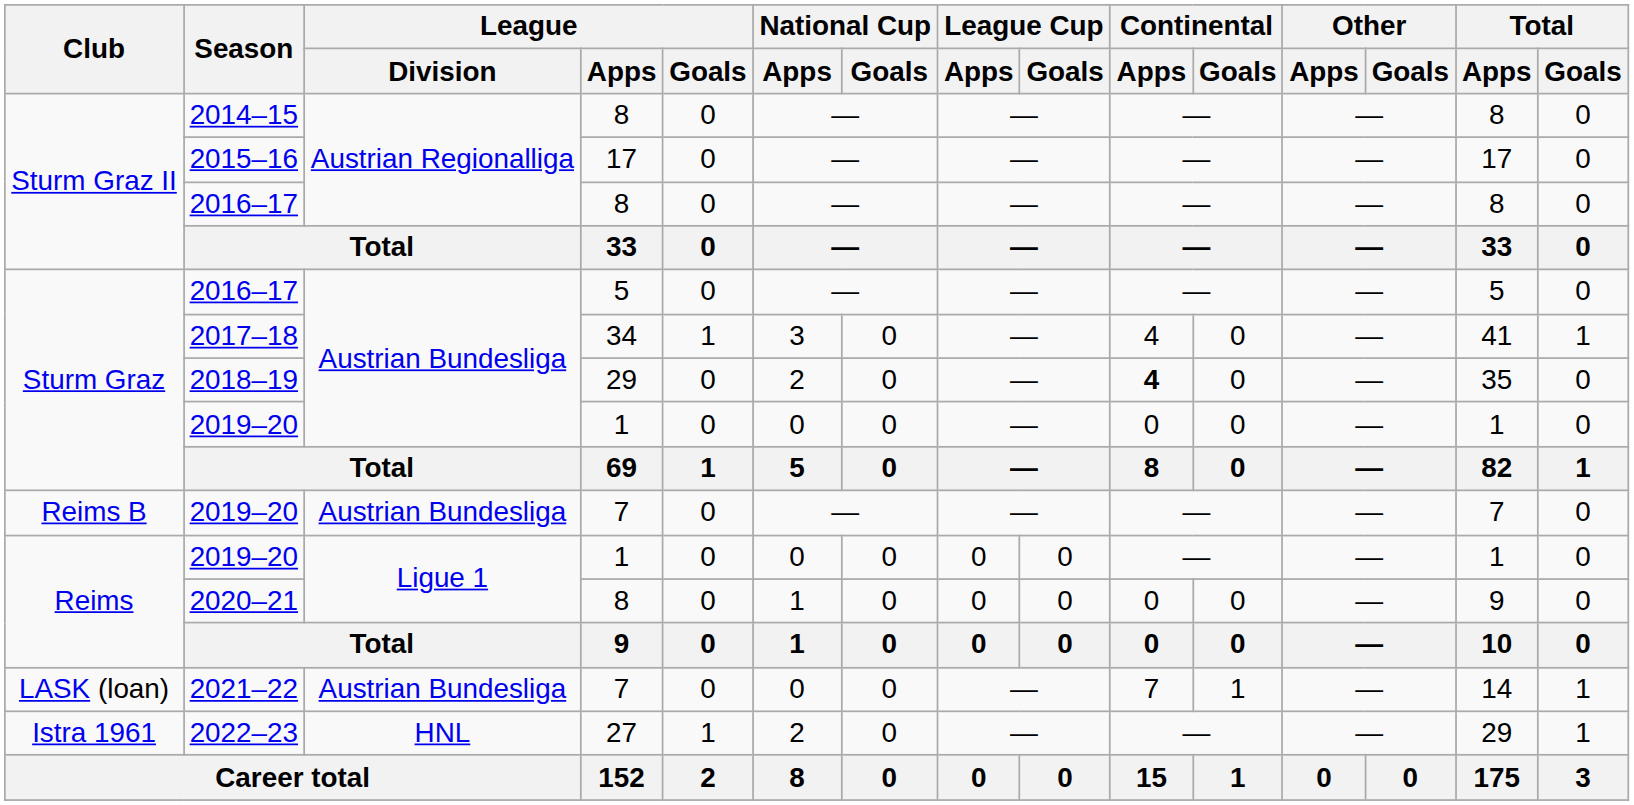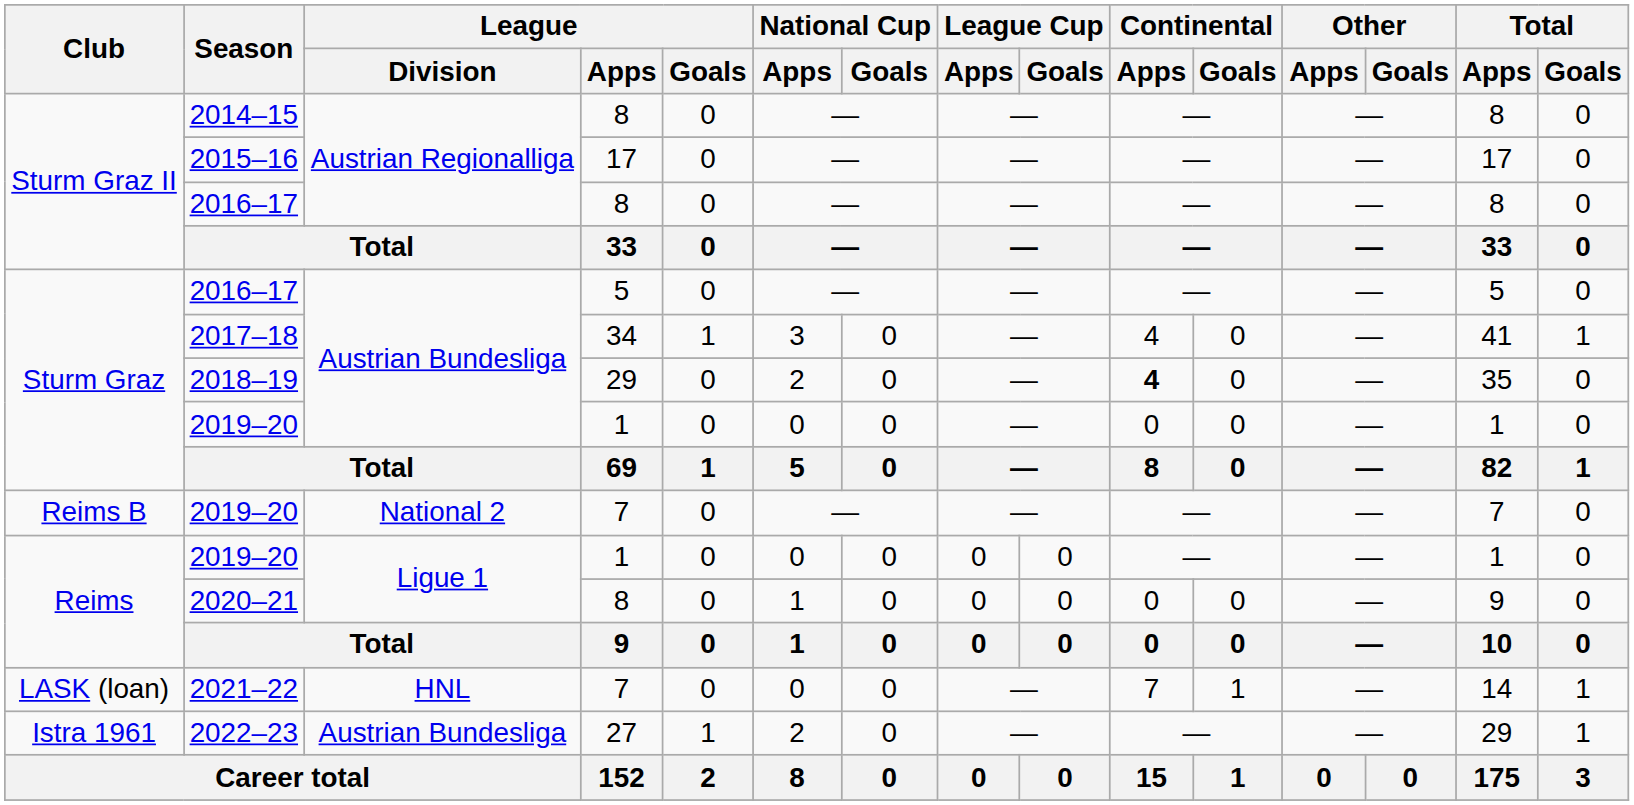Reims B / 2019–20 | League / Division: Austrian Bundesliga -> National 2
2021–22 | League / Division: Austrian Bundesliga -> HNL
2022–23 | League / Division: HNL -> Austrian Bundesliga
